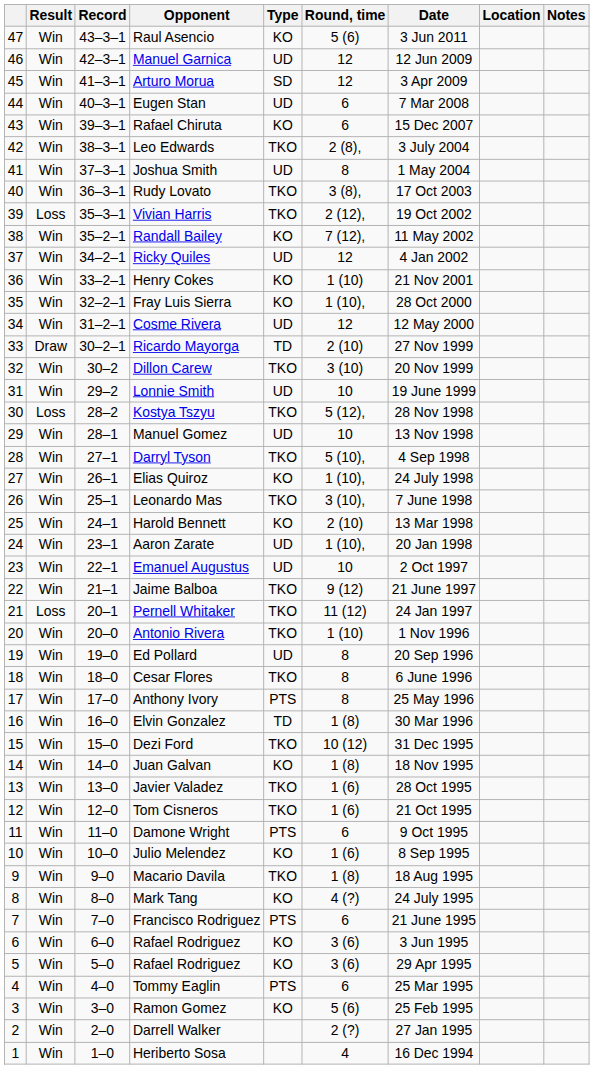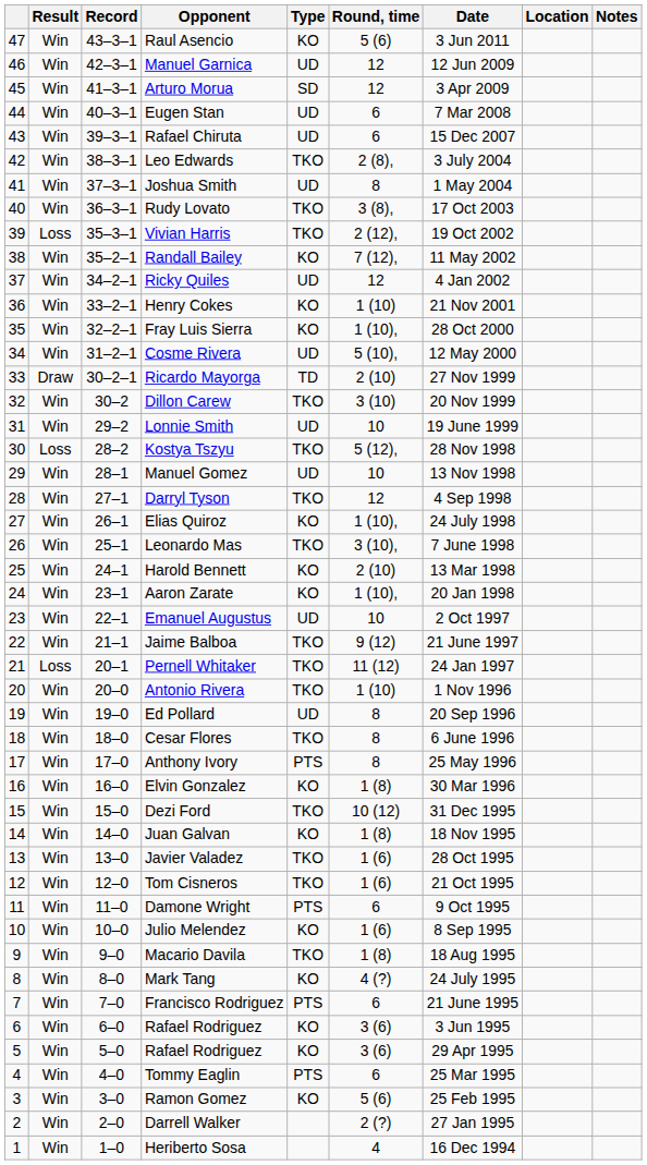Rafael Chiruta | Type: KO -> UD
Cosme Rivera | Round, time: 12 -> 5 (10),
Darryl Tyson | Round, time: 5 (10), -> 12
Aaron Zarate | Type: UD -> KO
Elvin Gonzalez | Type: TD -> KO
